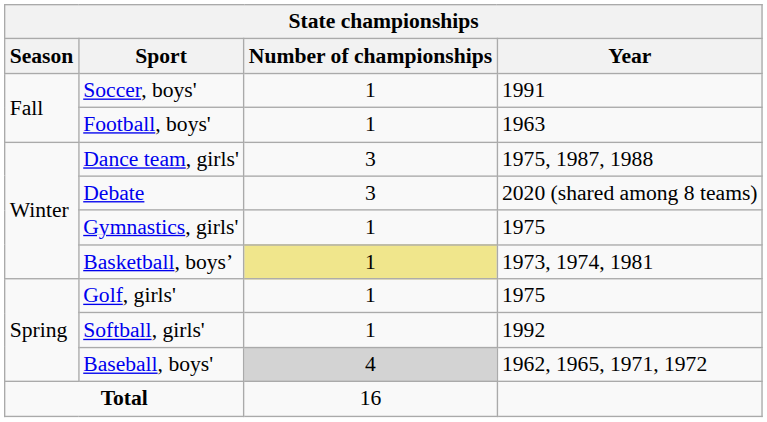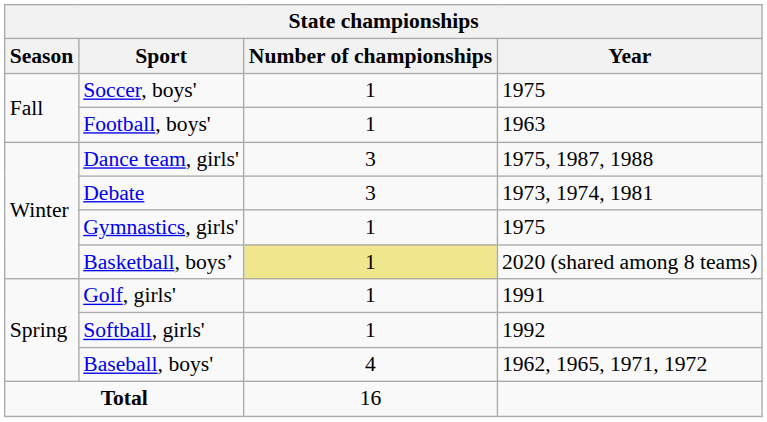Soccer, boys' | Year: 1991 -> 1975
Debate | Year: 2020 (shared among 8 teams) -> 1973, 1974, 1981
Basketball, boys’ | Year: 1973, 1974, 1981 -> 2020 (shared among 8 teams)
Golf, girls' | Year: 1975 -> 1991
Baseball, boys' | Number of championships: lightgrey background -> no background
